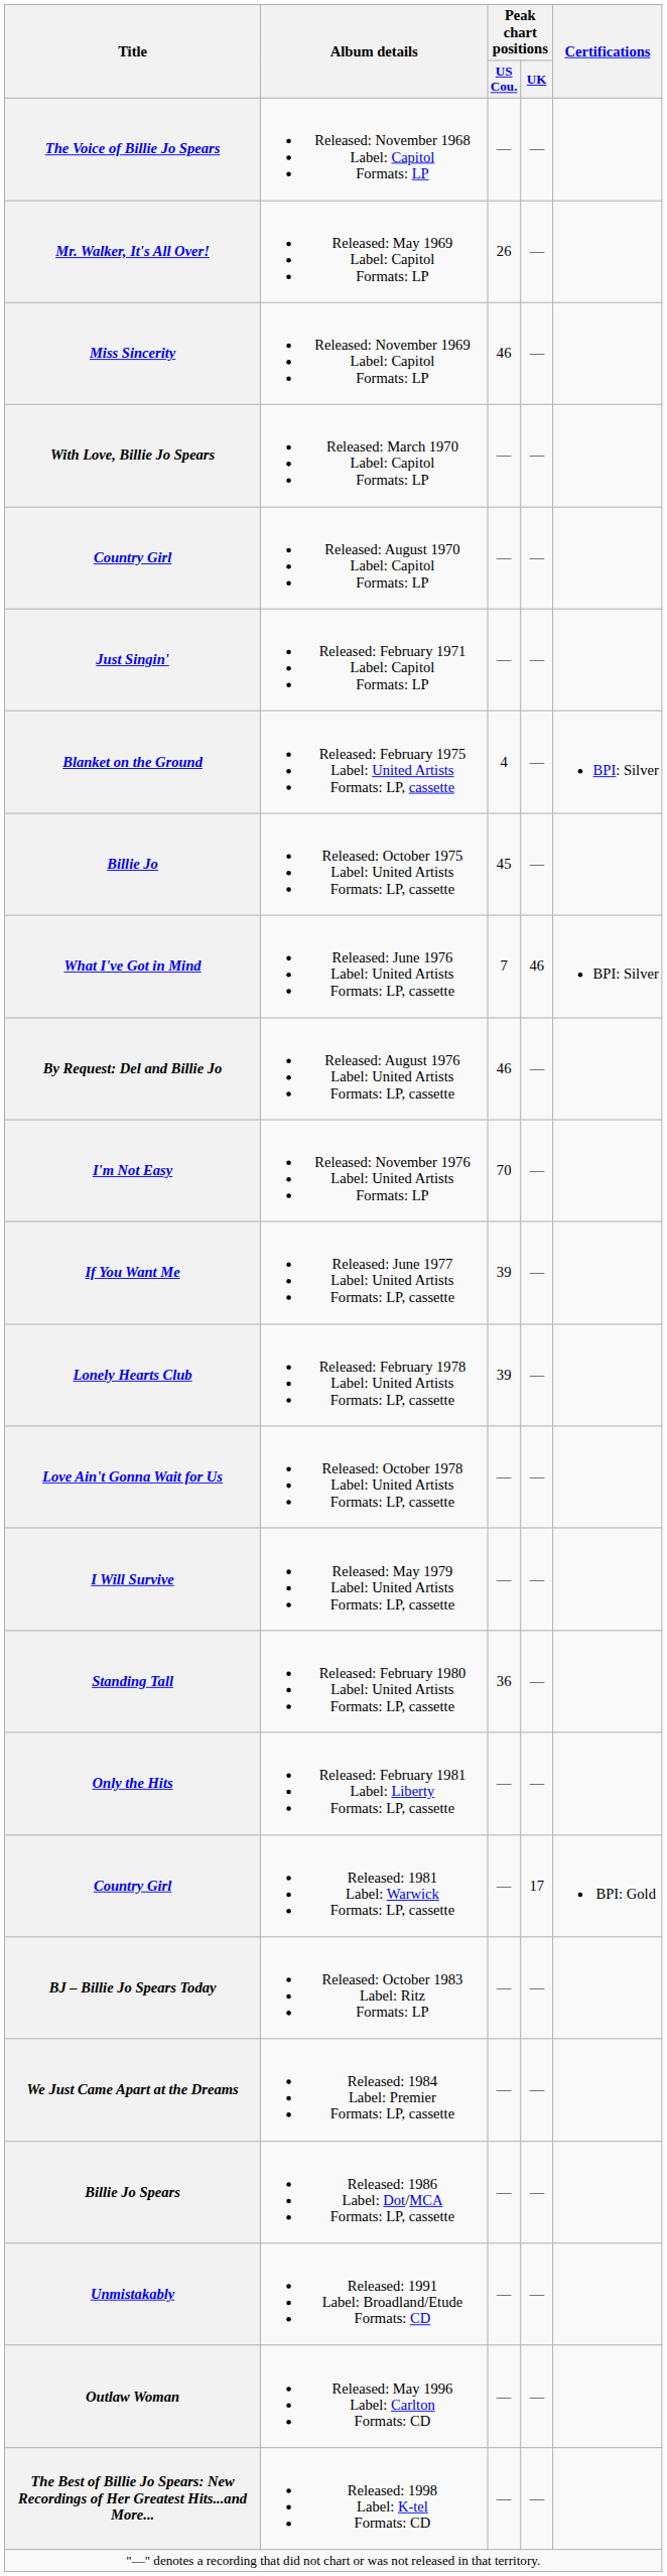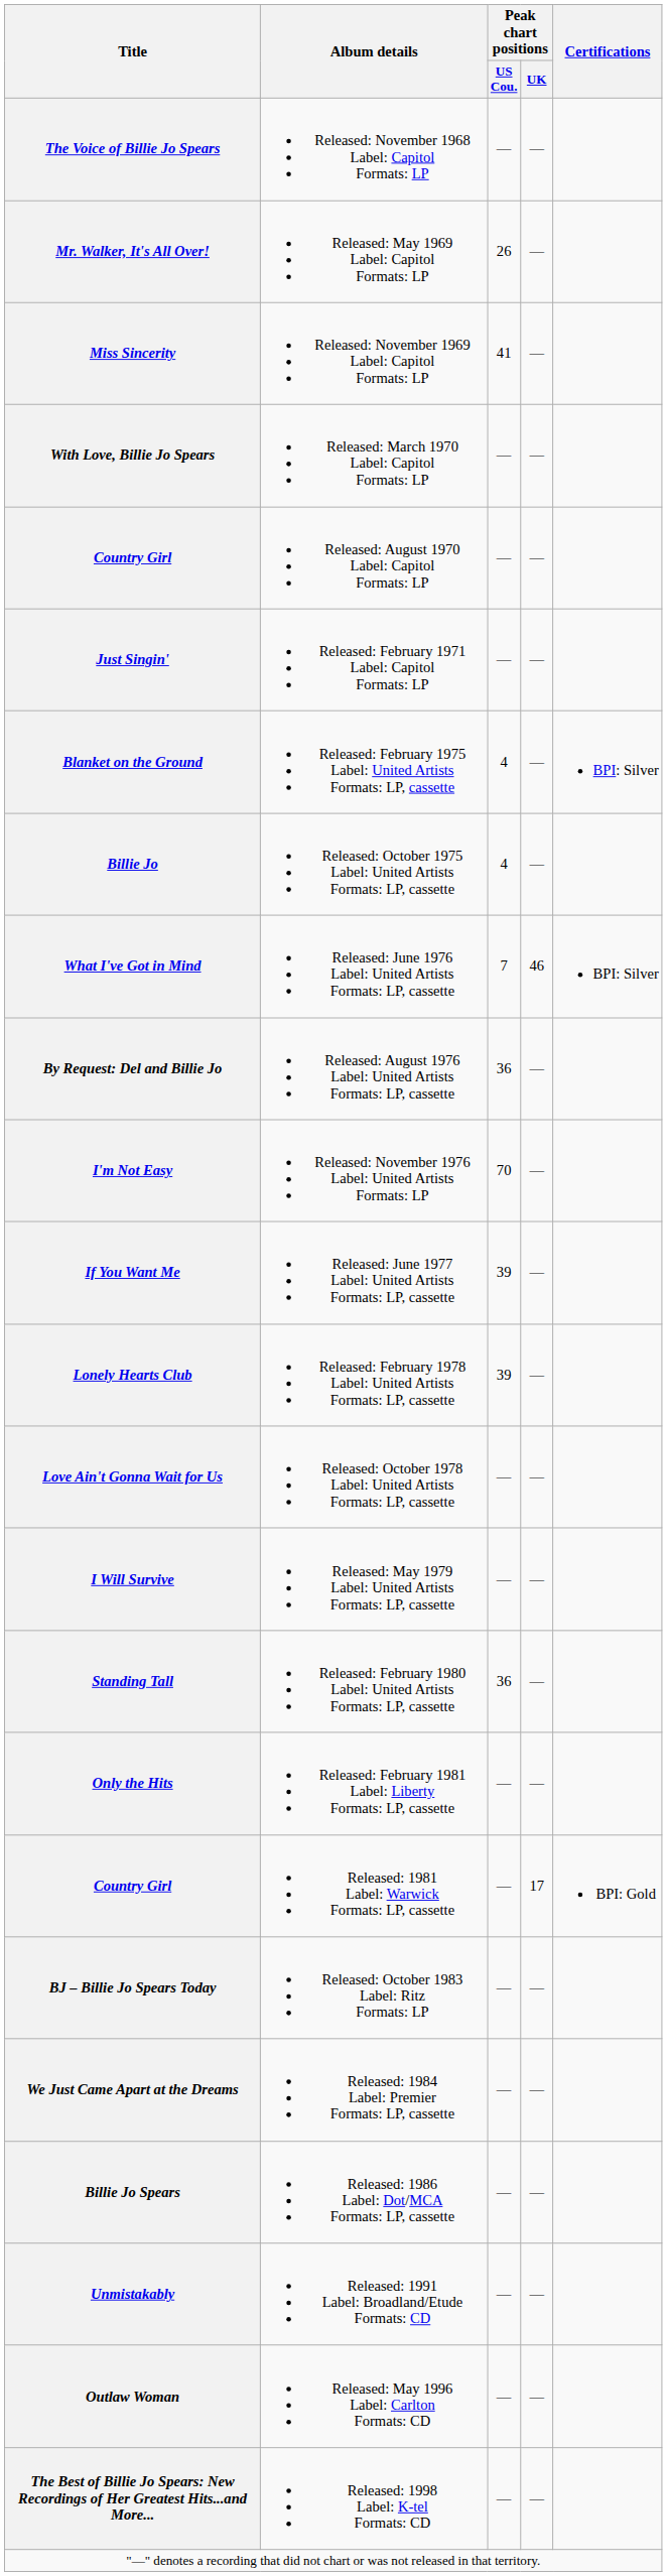Miss Sincerity | Peak chart positions / US Cou.: 46 -> 41
Billie Jo | Peak chart positions / US Cou.: 45 -> 4
By Request: Del and Billie Jo | Peak chart positions / US Cou.: 46 -> 36
